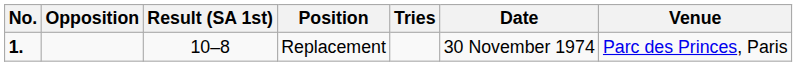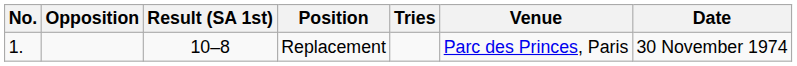columns swapped: Date <-> Venue
Replacement | No.: bold -> normal
